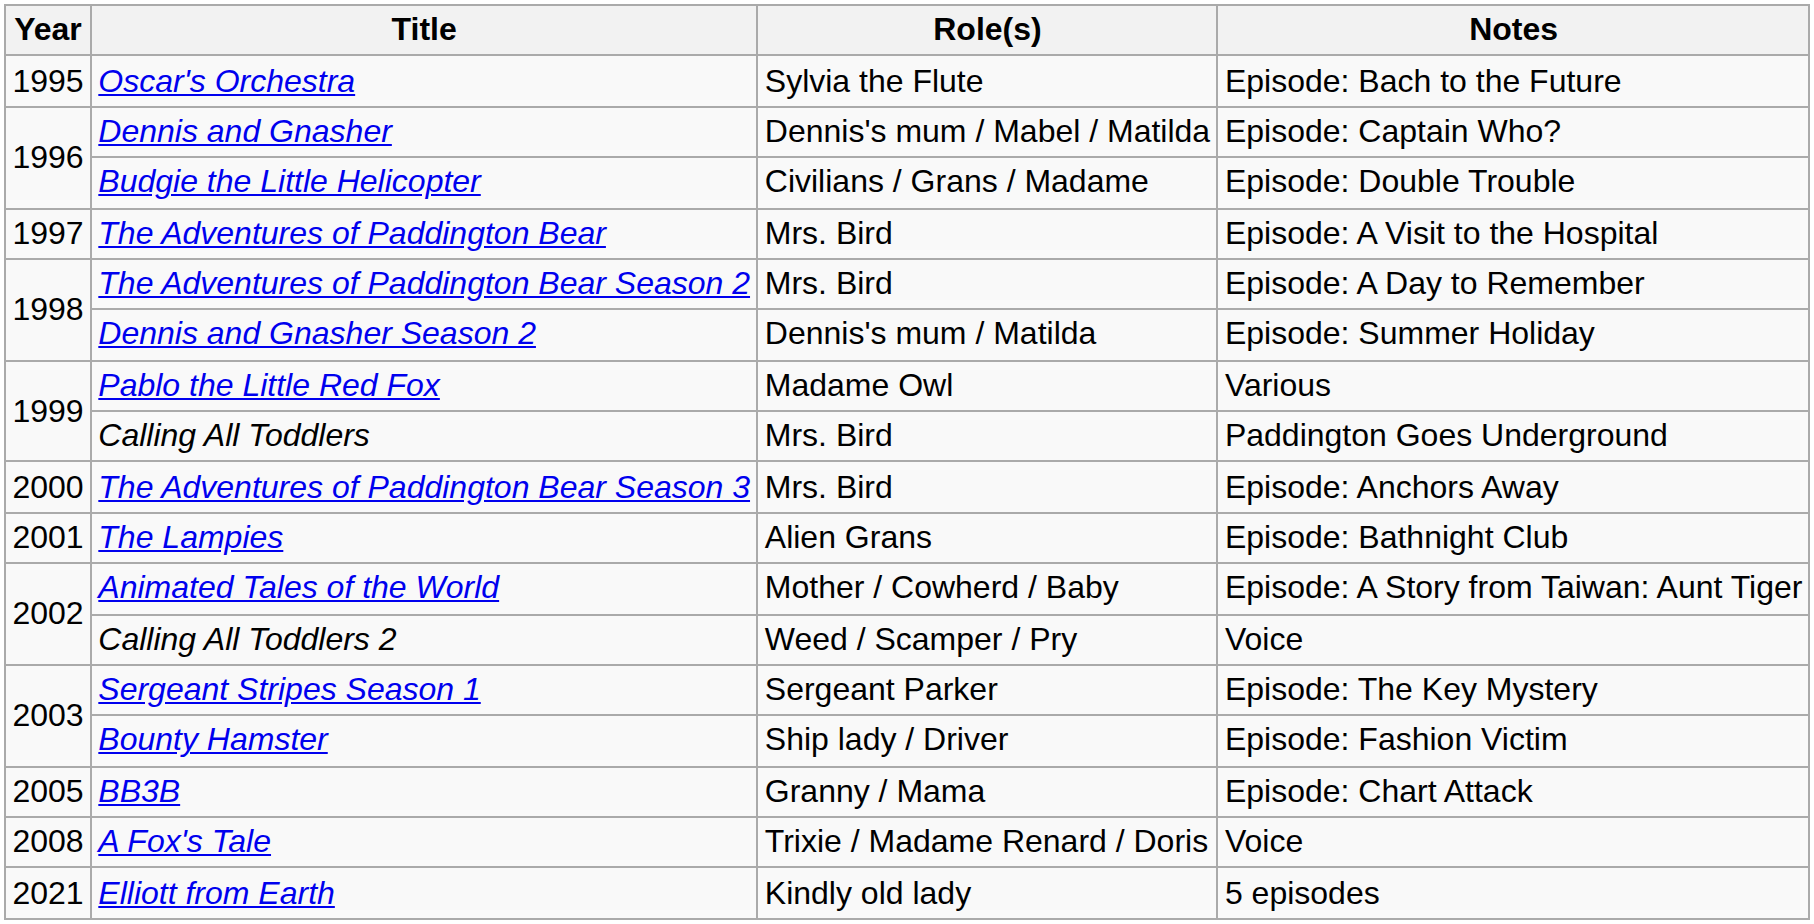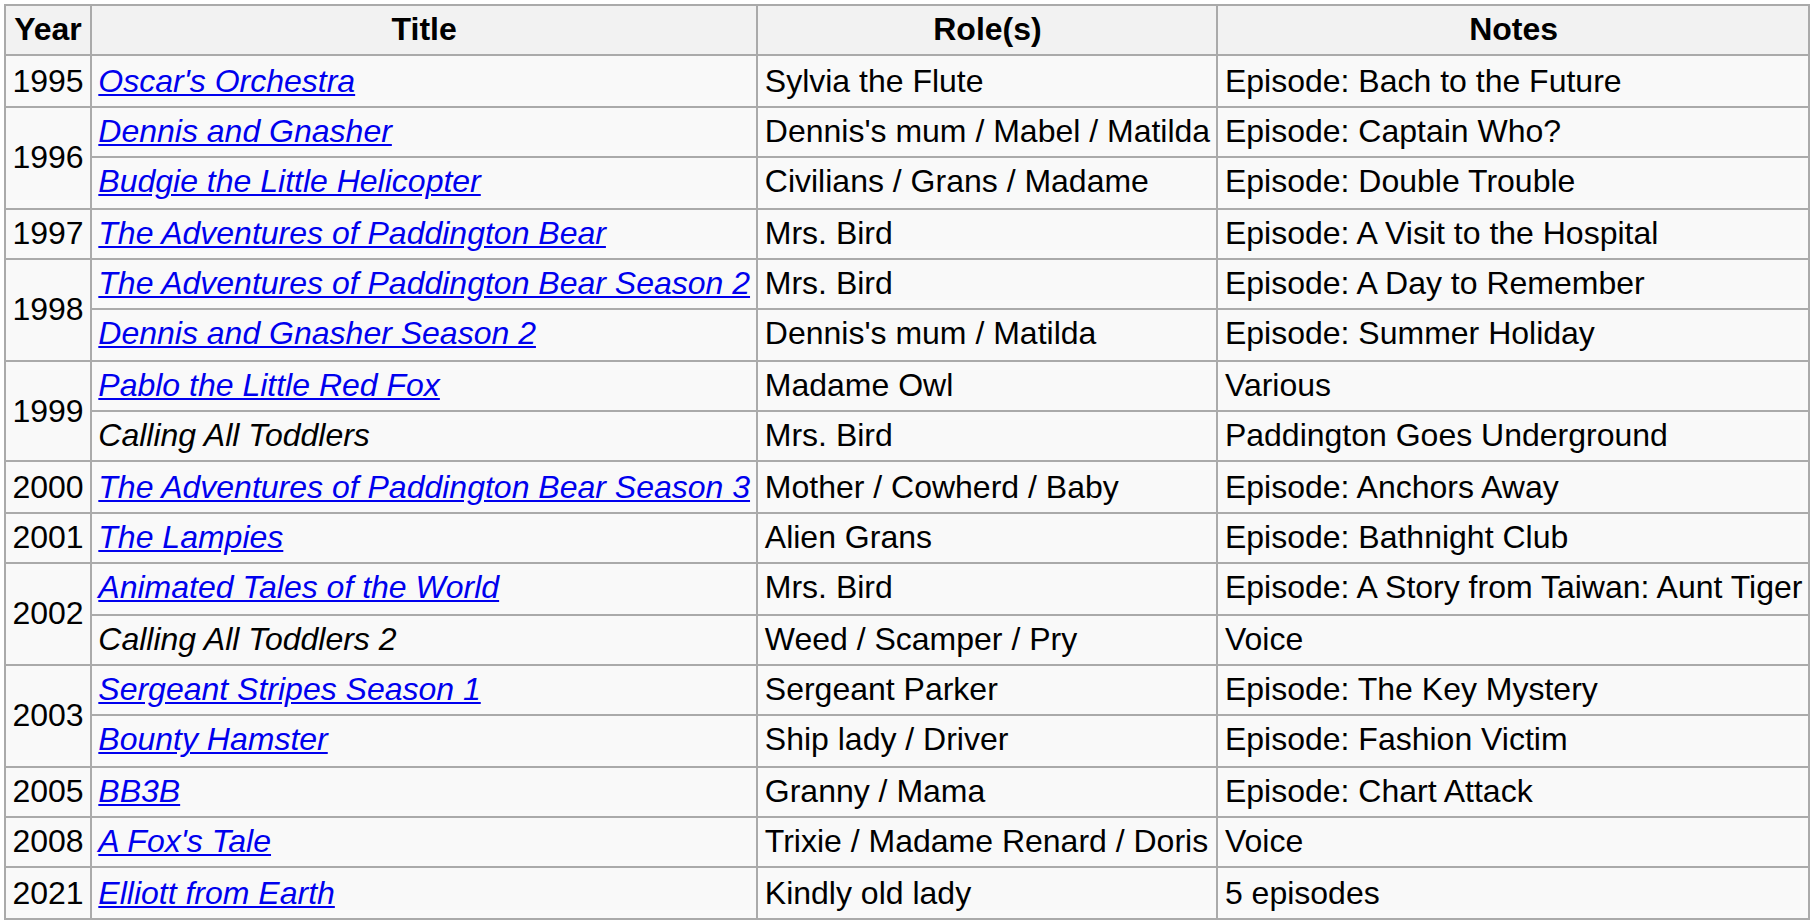The Adventures of Paddington Bear Season 3 | Role(s): Mrs. Bird -> Mother / Cowherd / Baby
Animated Tales of the World | Role(s): Mother / Cowherd / Baby -> Mrs. Bird
